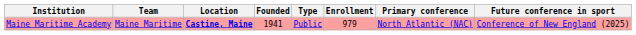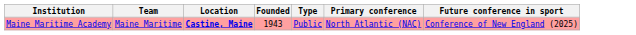- column: Enrollment | 979
Maine Maritime Academy | Founded: 1941 -> 1943
